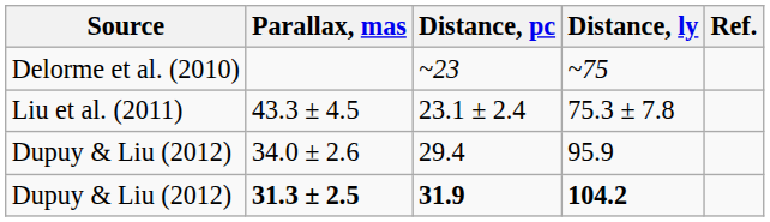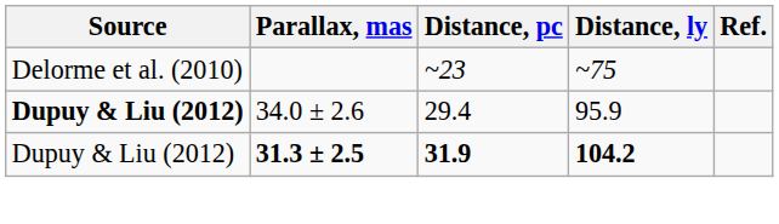- row: Liu et al. (2011) | 43.3 ± 4.5 | 23.1 ± 2.4 | 75.3 ± 7.8
34.0 ± 2.6 | Source: normal -> bold
